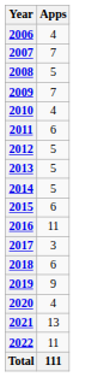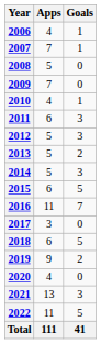+ column: Goals | 1 | 1 | 0 | 0 | 1 | 3 | 3 | 2 | 3 | 5 | 7 | 0 | 5 | 2 | 0 | 3 | 5 | 41
